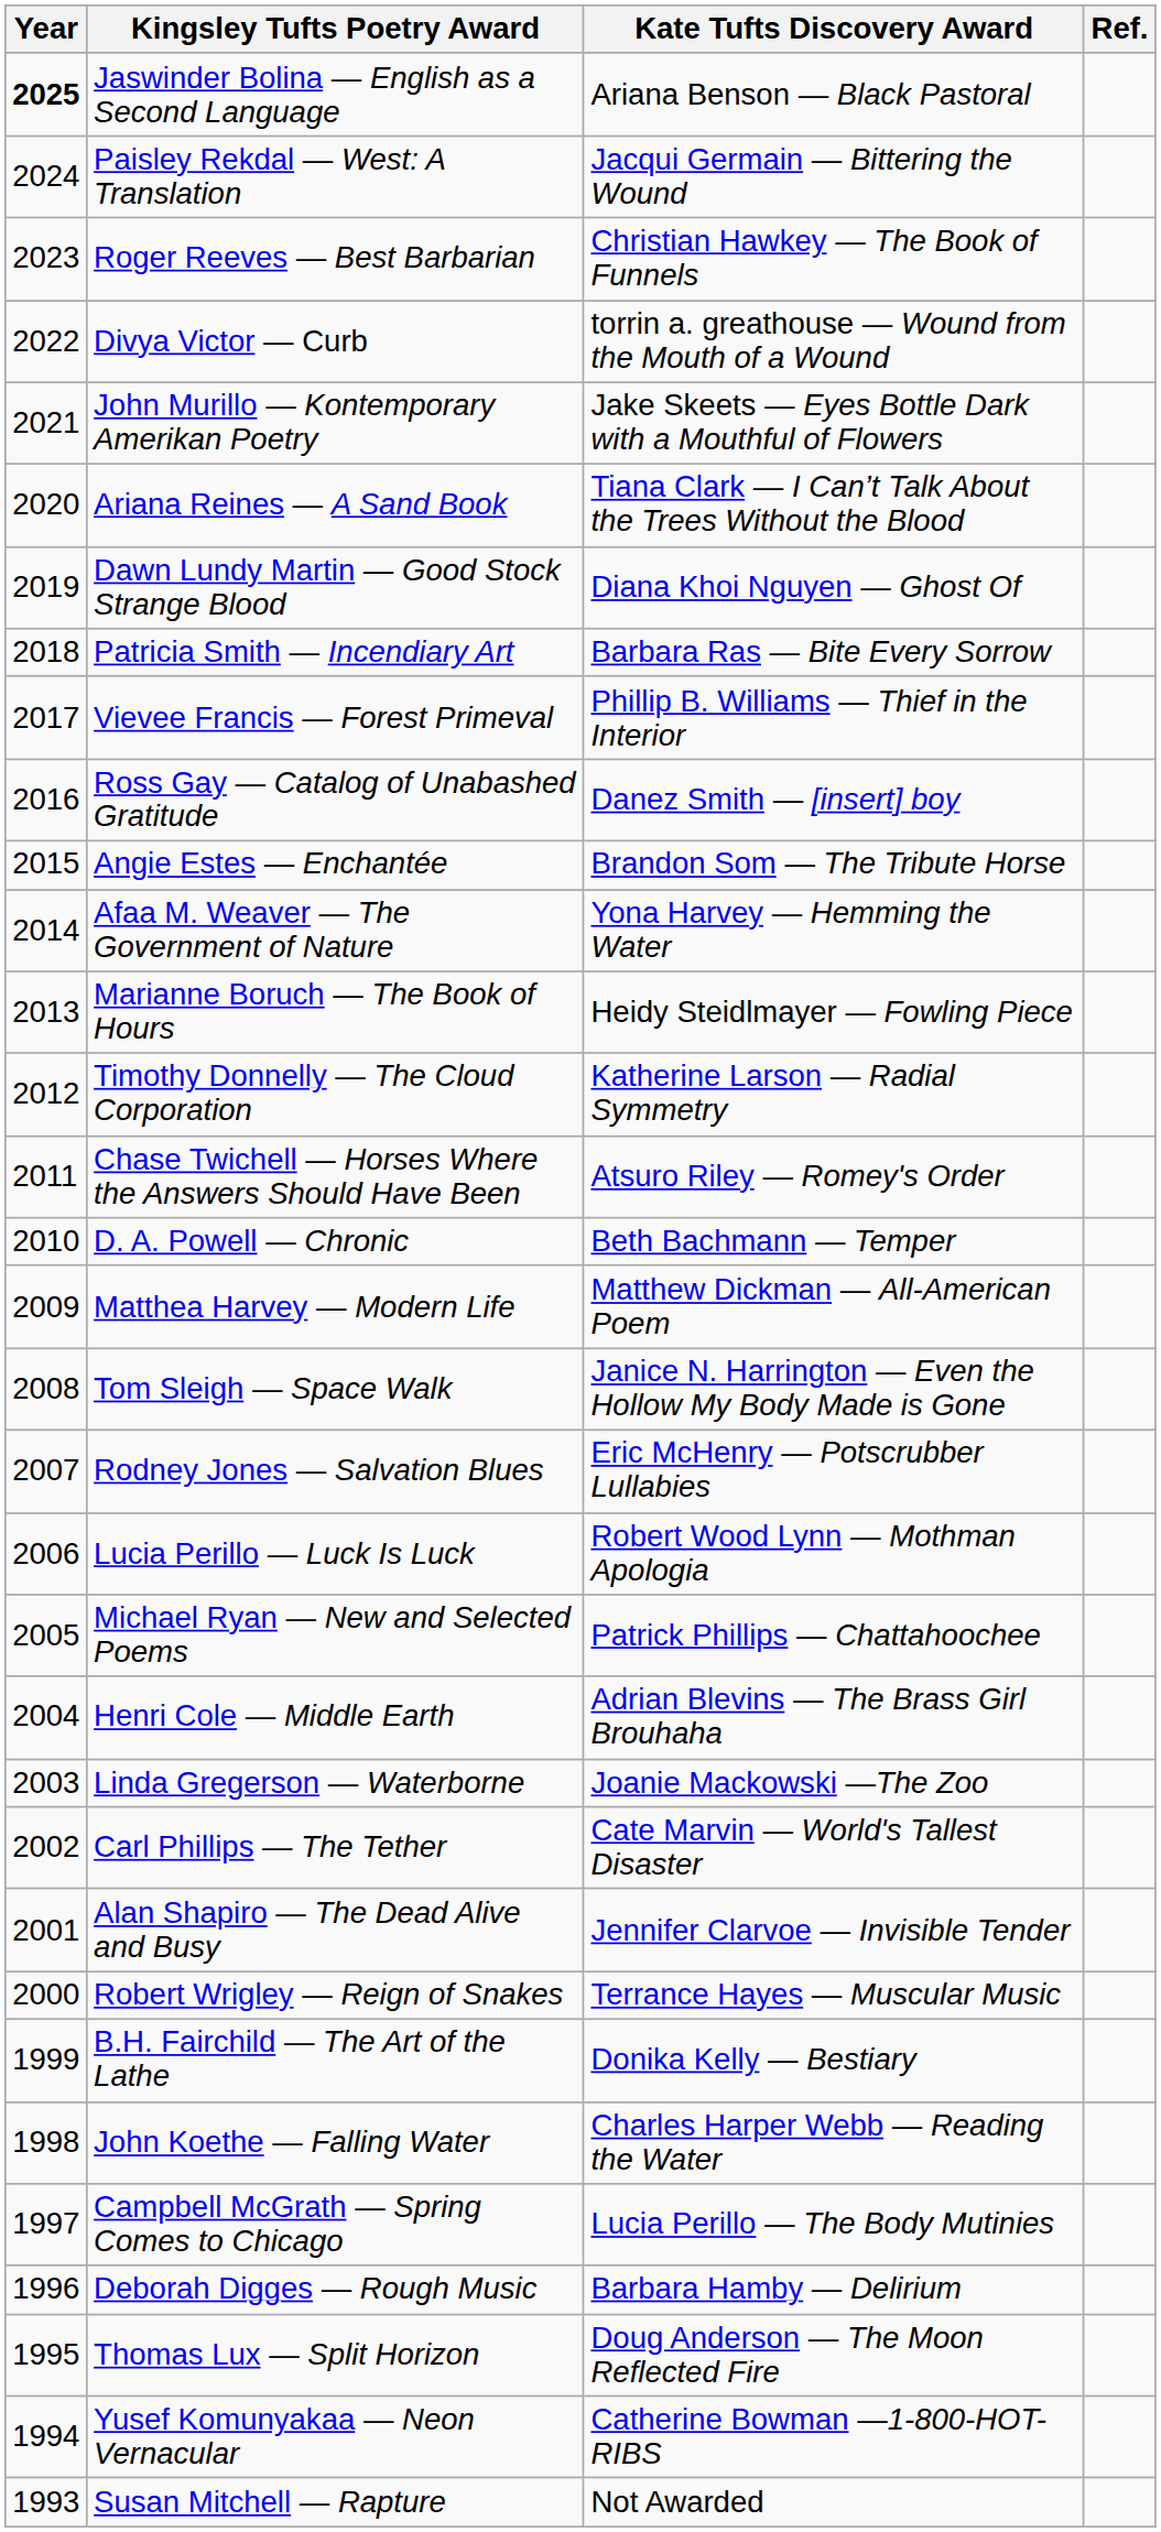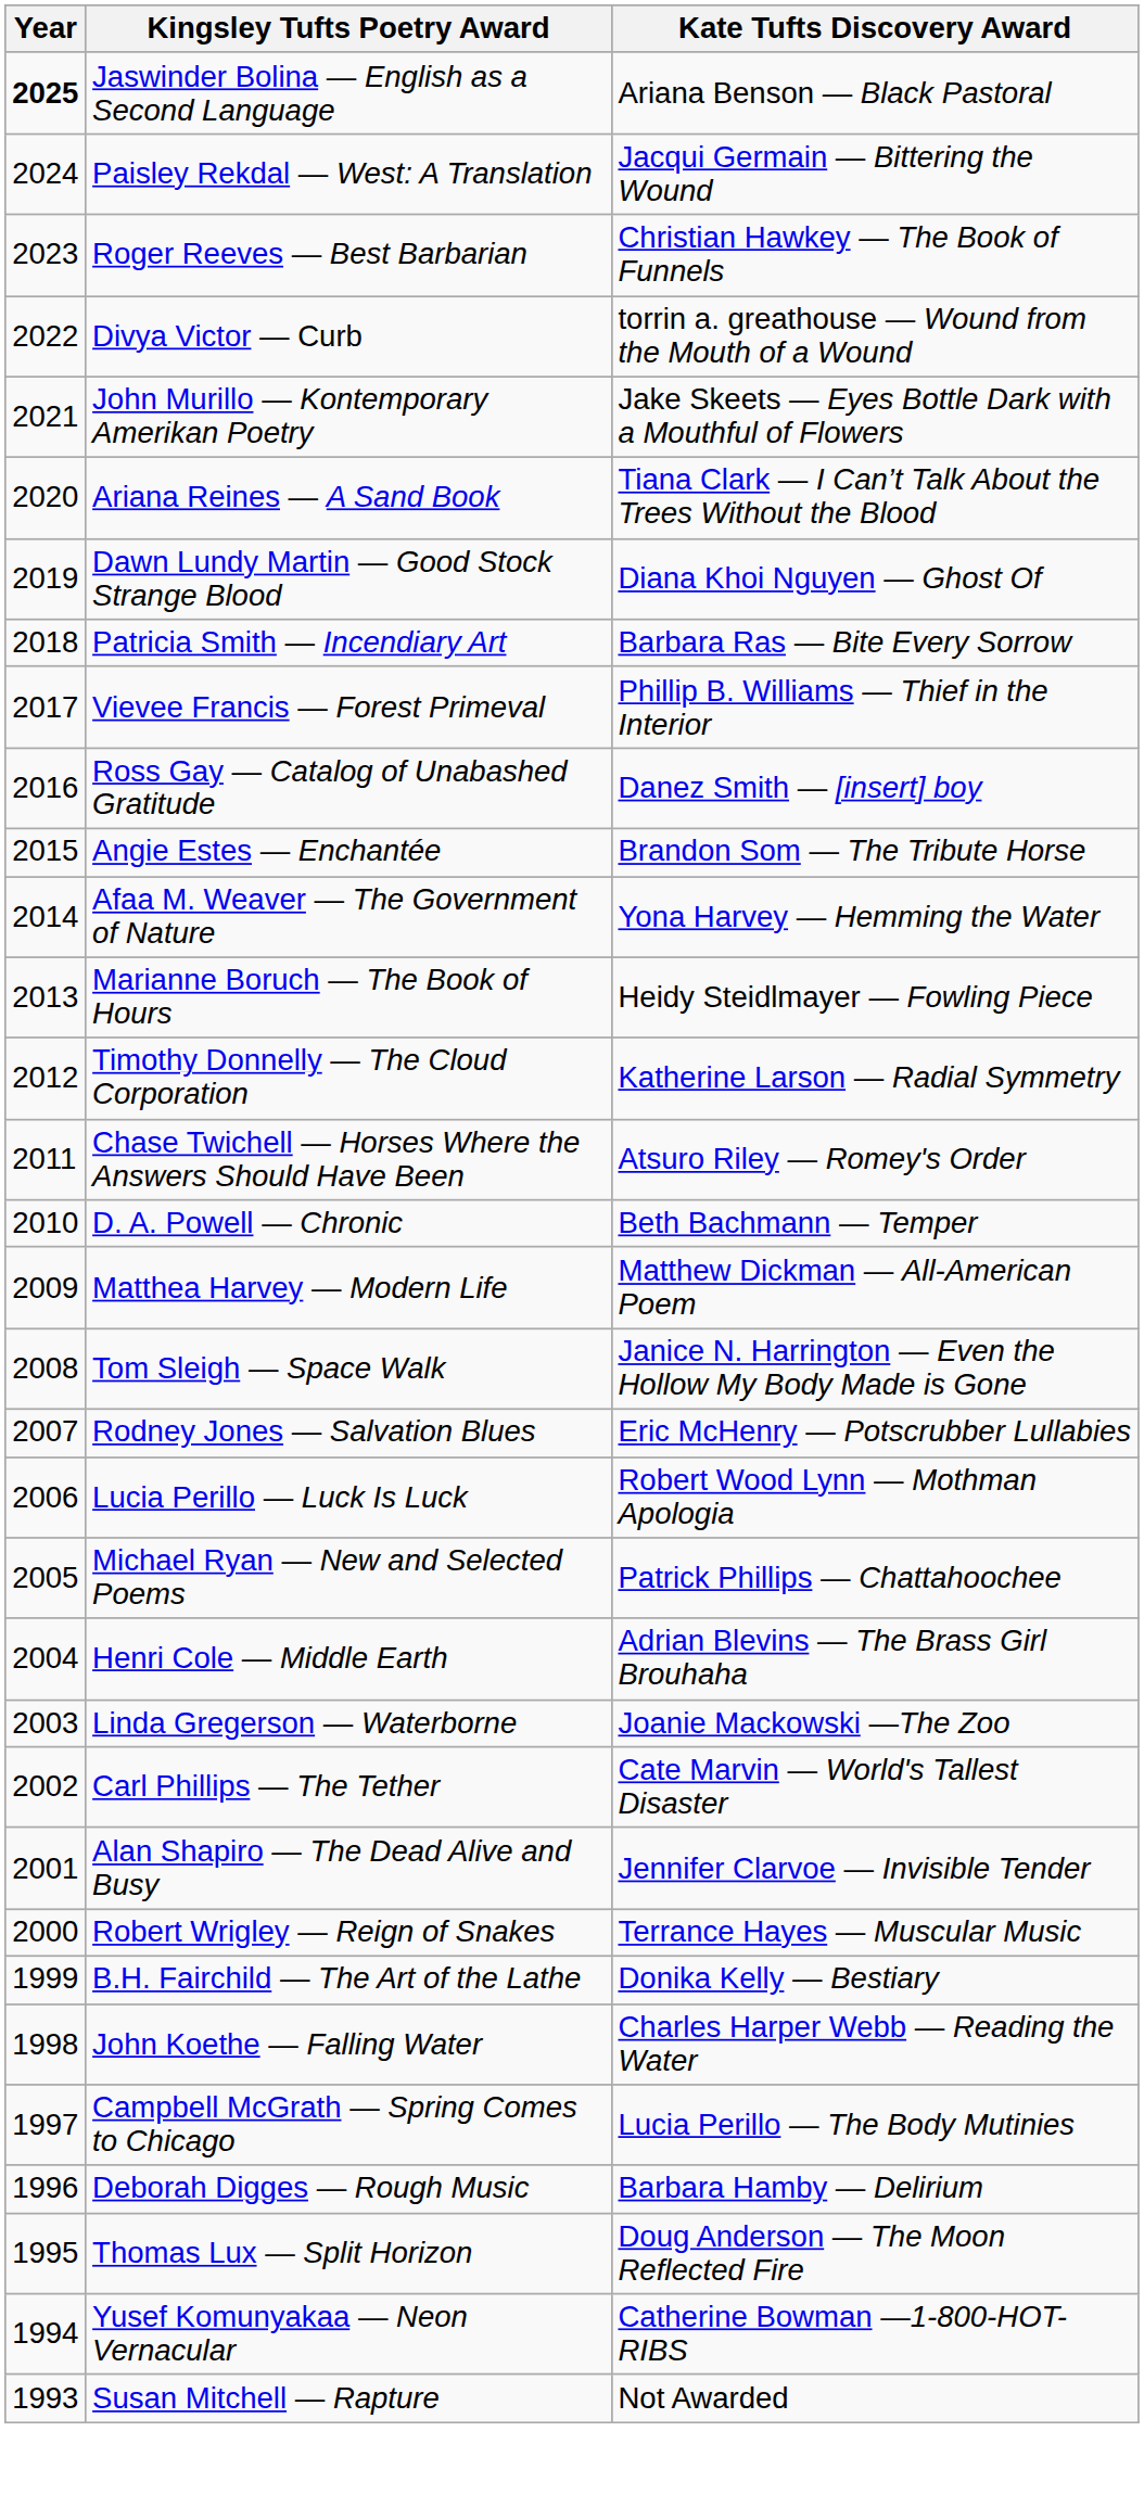- column: Ref.
